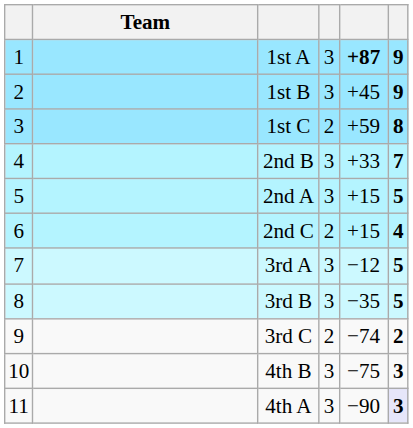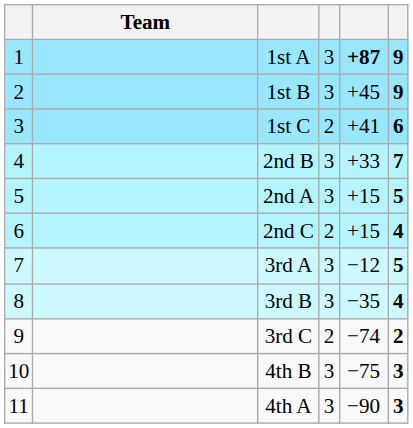1st C | column 5: +59 -> +41
1st C | column 6: 8 -> 6
3rd B | column 6: 5 -> 4
4th A | column 6: lavender background -> no background
